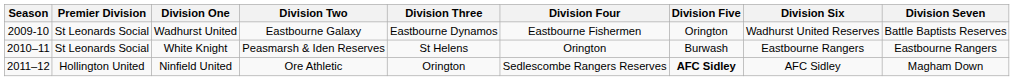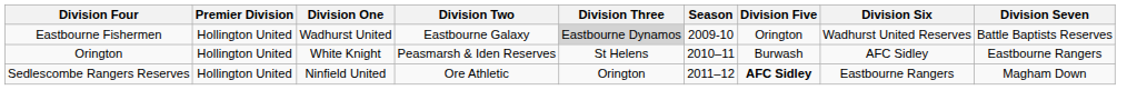columns swapped: Season <-> Division Four
Wadhurst United | Premier Division: St Leonards Social -> Hollington United
Wadhurst United | Division Three: no background -> lightgrey background
White Knight | Premier Division: St Leonards Social -> Hollington United
White Knight | Division Six: Eastbourne Rangers -> AFC Sidley
Ninfield United | Division Six: AFC Sidley -> Eastbourne Rangers
